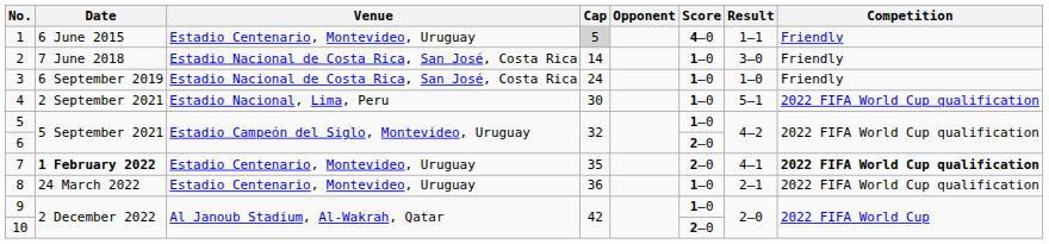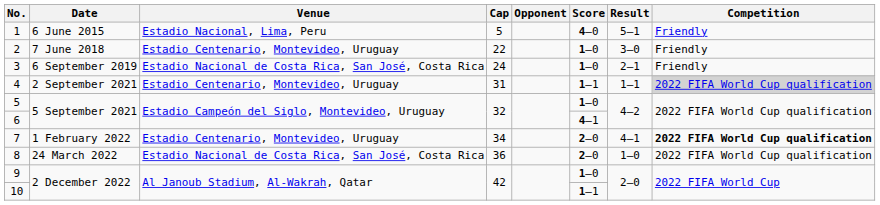1 | Venue: Estadio Centenario, Montevideo, Uruguay -> Estadio Nacional, Lima, Peru
1 | Cap: lightgrey background -> no background
1 | Result: 1–1 -> 5–1
2 | Venue: Estadio Nacional de Costa Rica, San José, Costa Rica -> Estadio Centenario, Montevideo, Uruguay
2 | Cap: 14 -> 22
3 | Result: 1–0 -> 2–1
4 | Venue: Estadio Nacional, Lima, Peru -> Estadio Centenario, Montevideo, Uruguay
4 | Cap: 30 -> 31
4 | Score: 1–0 -> 1–1
4 | Result: 5–1 -> 1–1
4 | Competition: no background -> lightgrey background
6 | Score: 2–0 -> 4–1
7 | Date: bold -> normal
7 | Cap: 35 -> 34
8 | Venue: Estadio Centenario, Montevideo, Uruguay -> Estadio Nacional de Costa Rica, San José, Costa Rica
8 | Score: 1–0 -> 2–0
8 | Result: 2–1 -> 1–0
10 | Score: 2–0 -> 1–1
